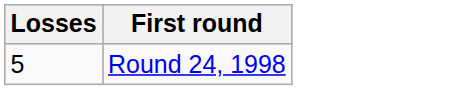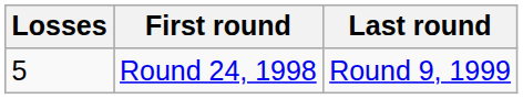+ column: Last round | Round 9, 1999
